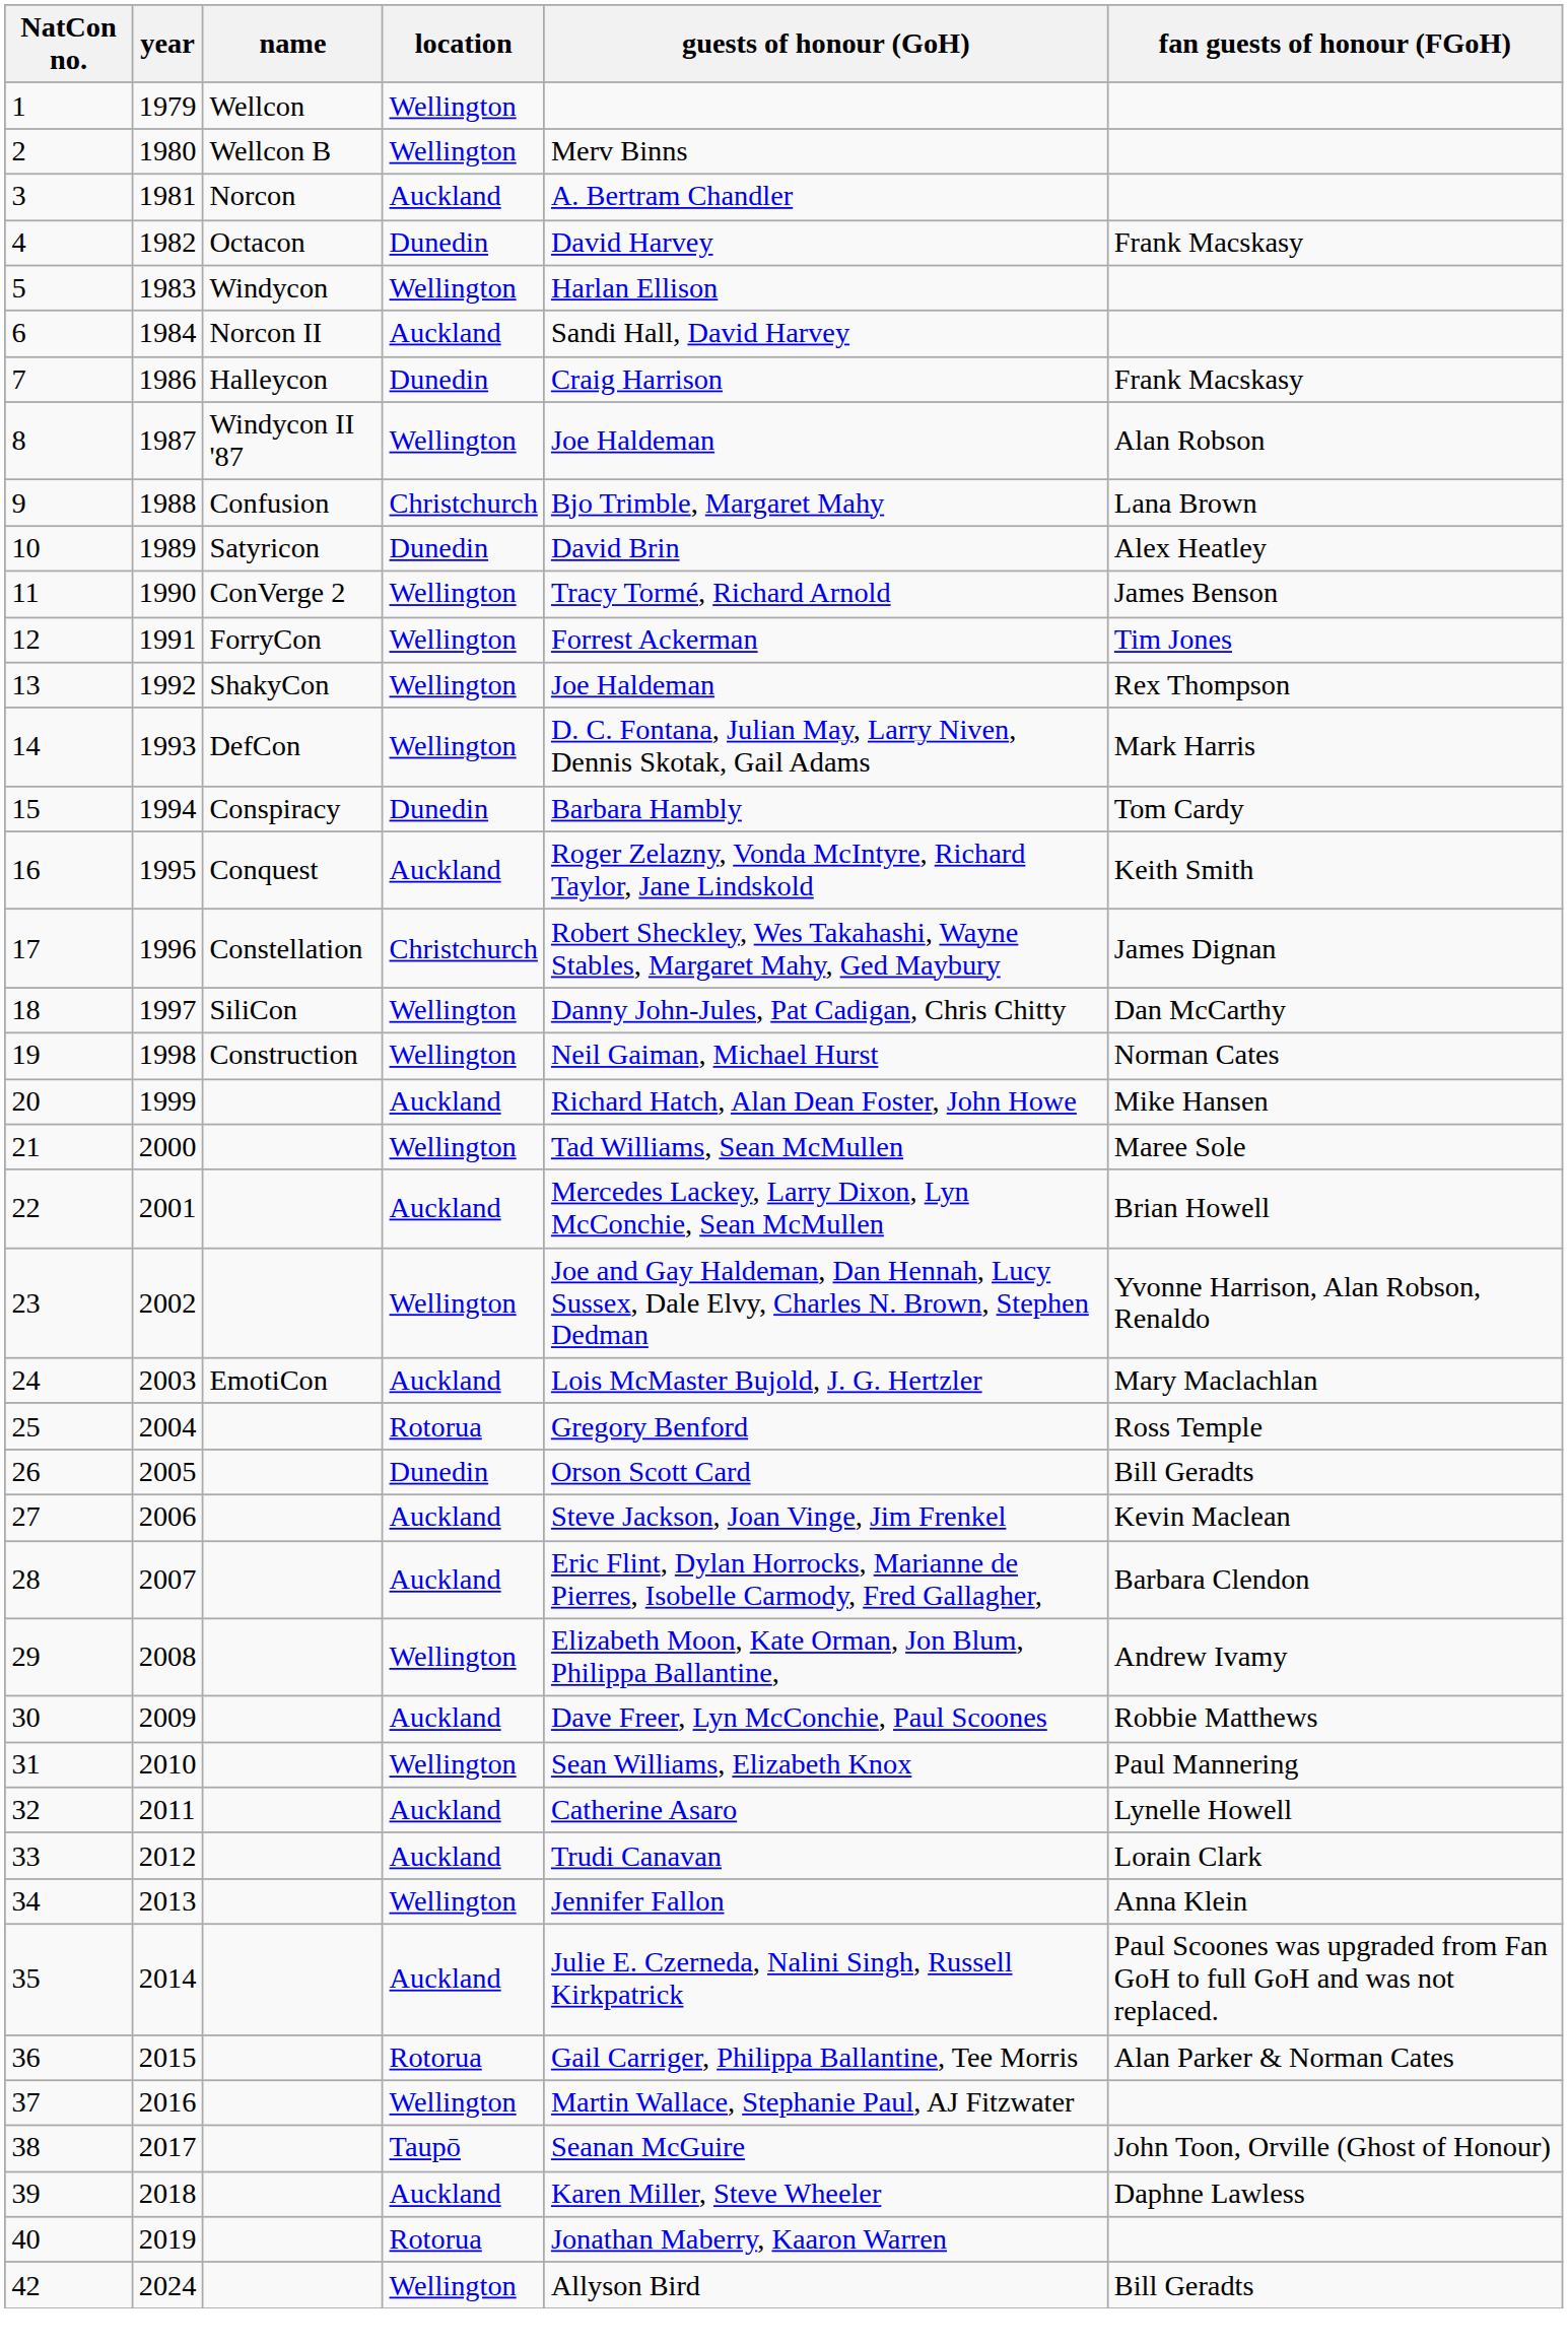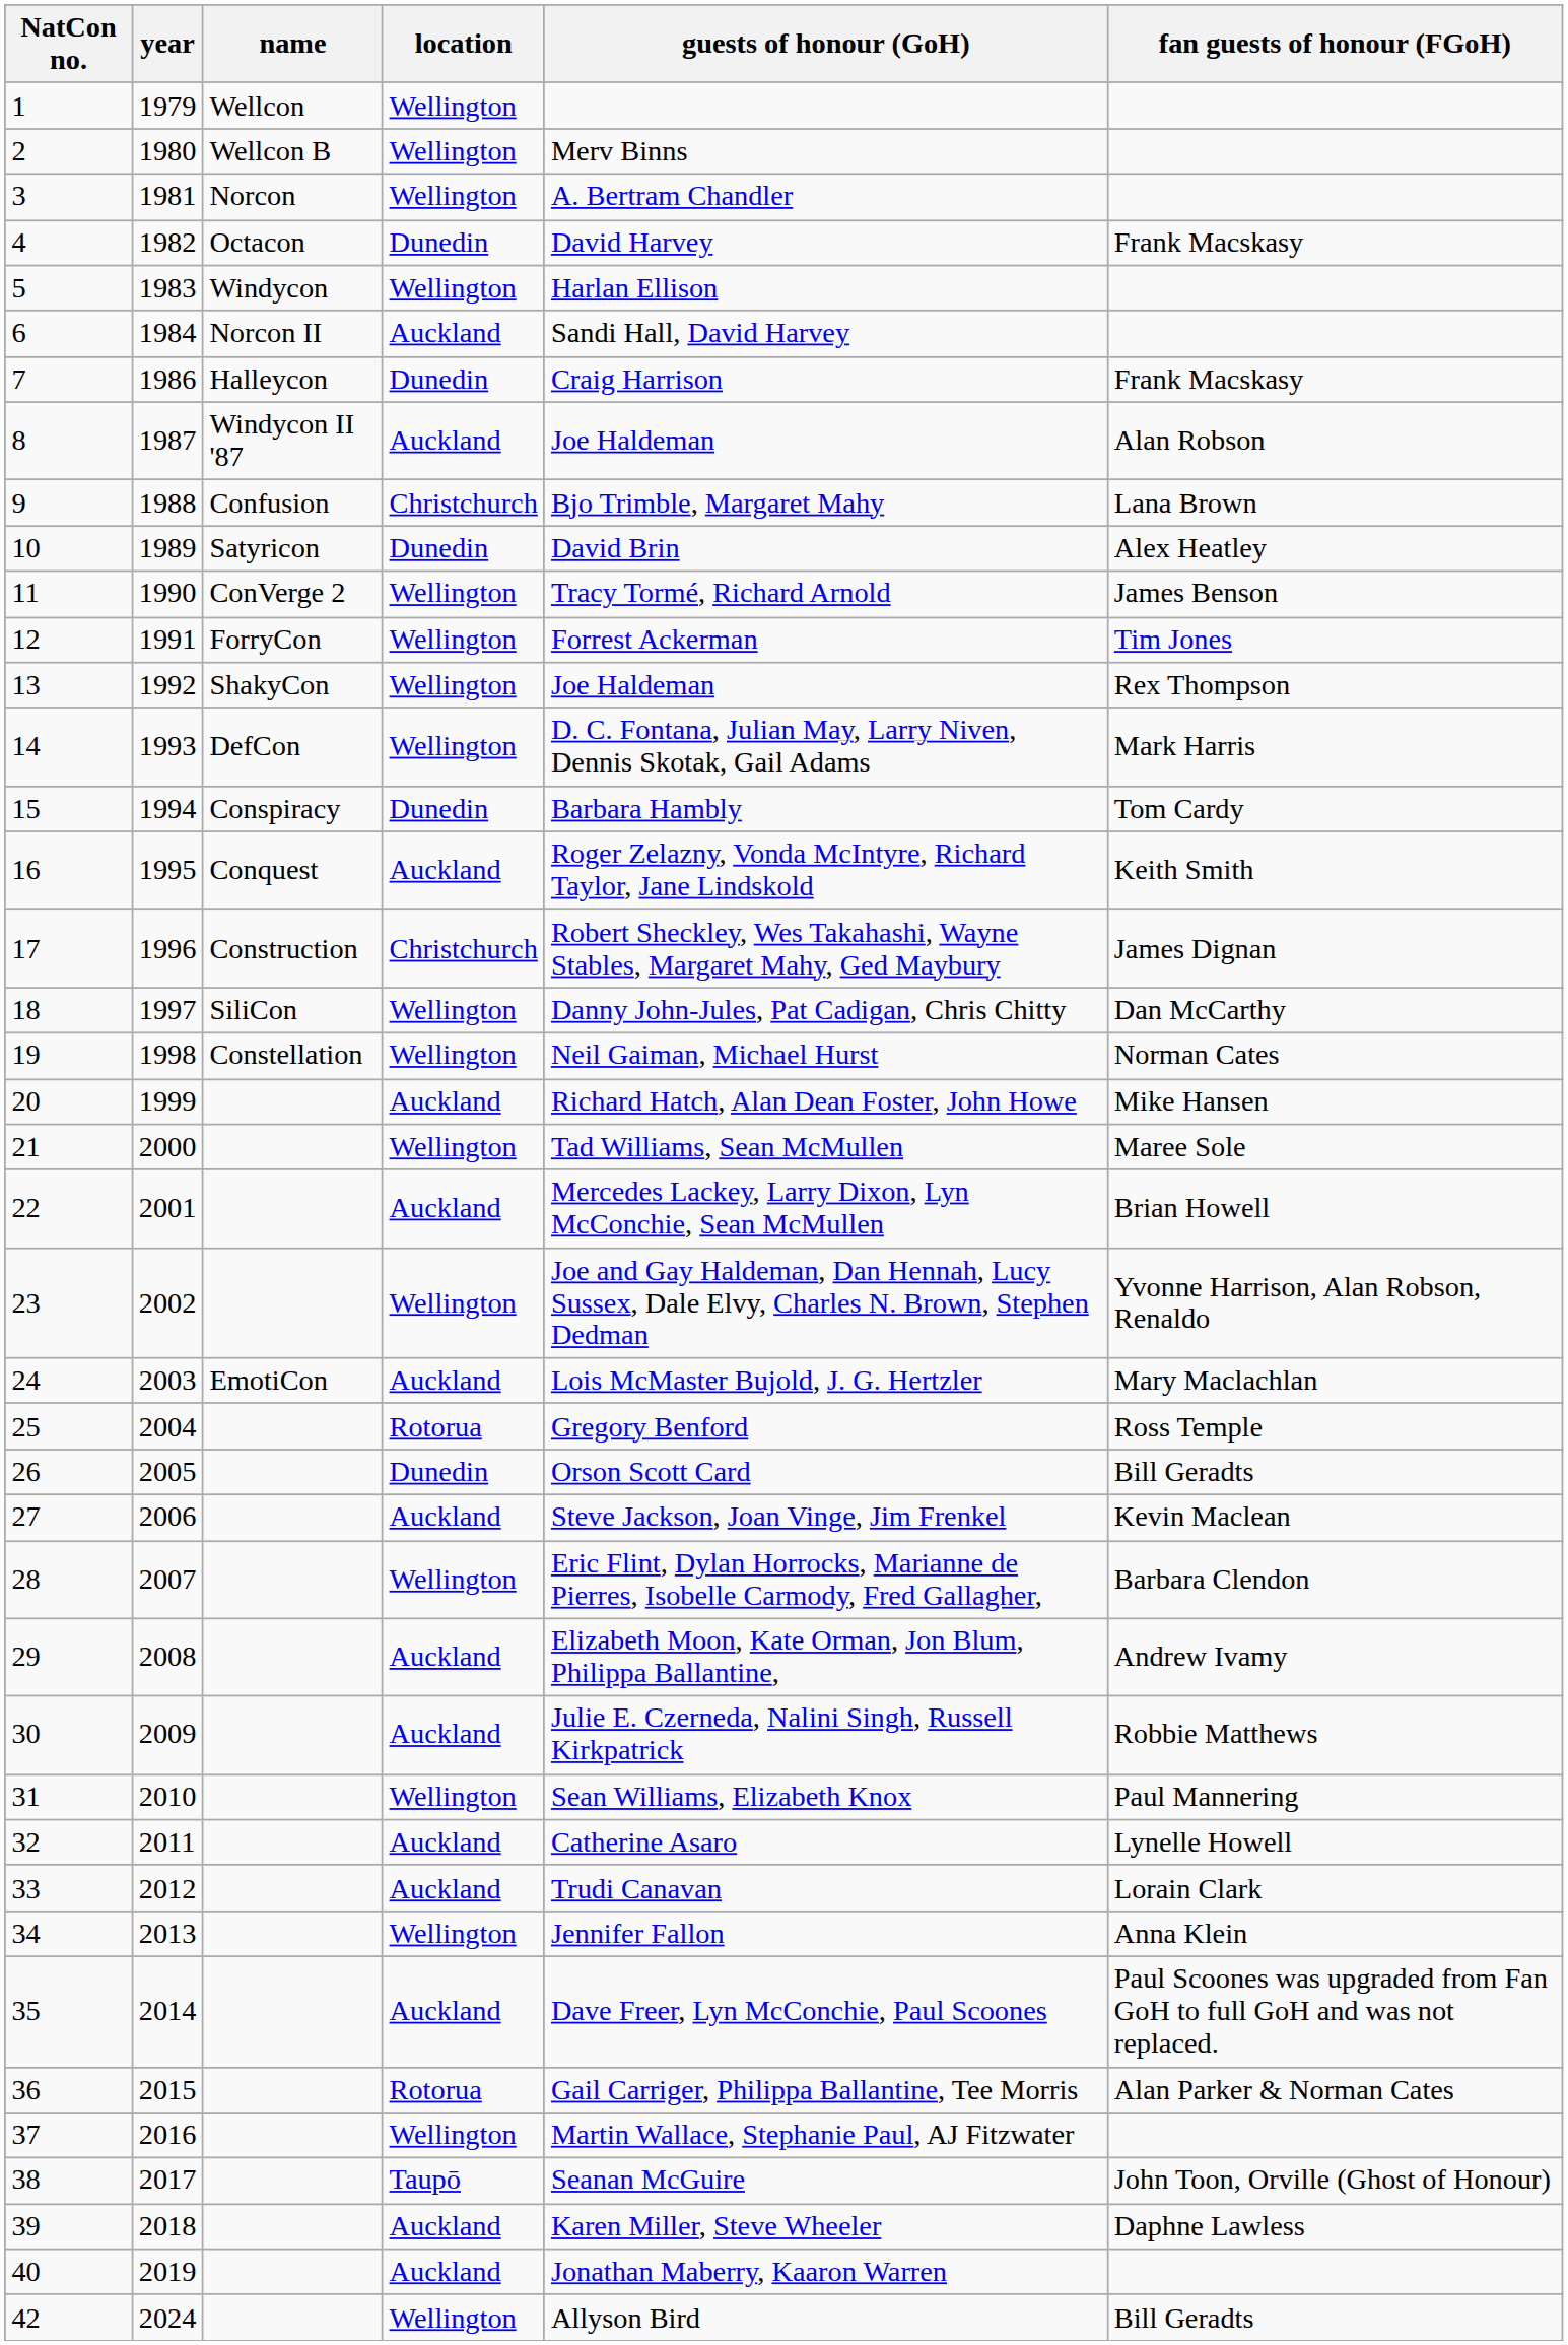3 | location: Auckland -> Wellington
8 | location: Wellington -> Auckland
17 | name: Constellation -> Construction
19 | name: Construction -> Constellation
28 | location: Auckland -> Wellington
29 | location: Wellington -> Auckland
30 | guests of honour (GoH): Dave Freer, Lyn McConchie, Paul Scoones -> Julie E. Czerneda, Nalini Singh, Russell Kirkpatrick
35 | guests of honour (GoH): Julie E. Czerneda, Nalini Singh, Russell Kirkpatrick -> Dave Freer, Lyn McConchie, Paul Scoones
40 | location: Rotorua -> Auckland
